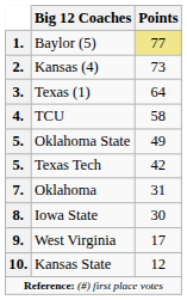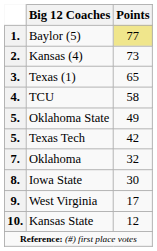3. | Points: 64 -> 65
7. | Points: 31 -> 32
